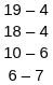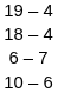rows swapped: 6 – 7 <-> 10 – 6
